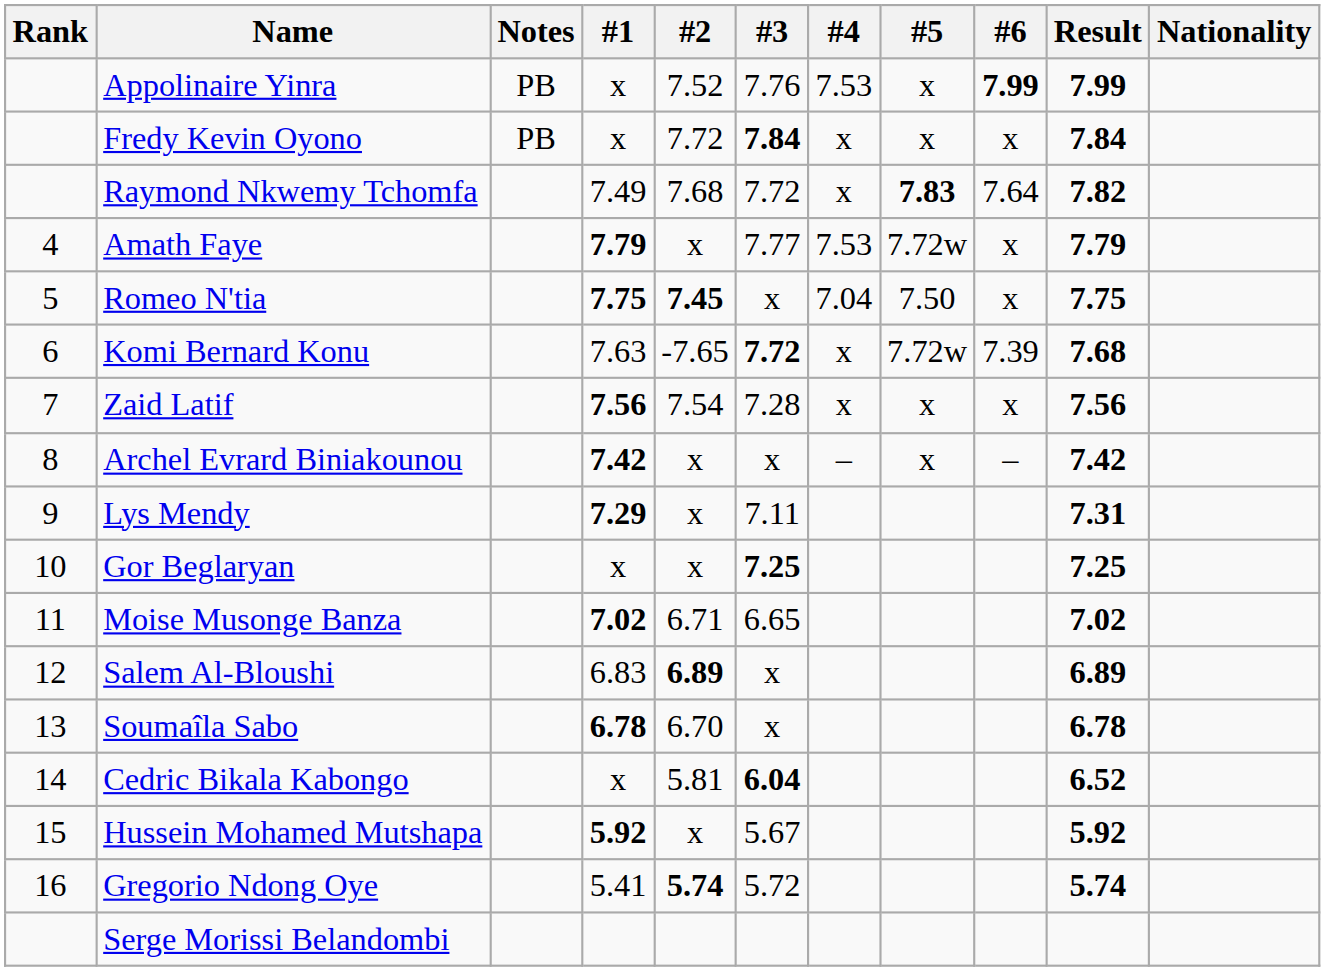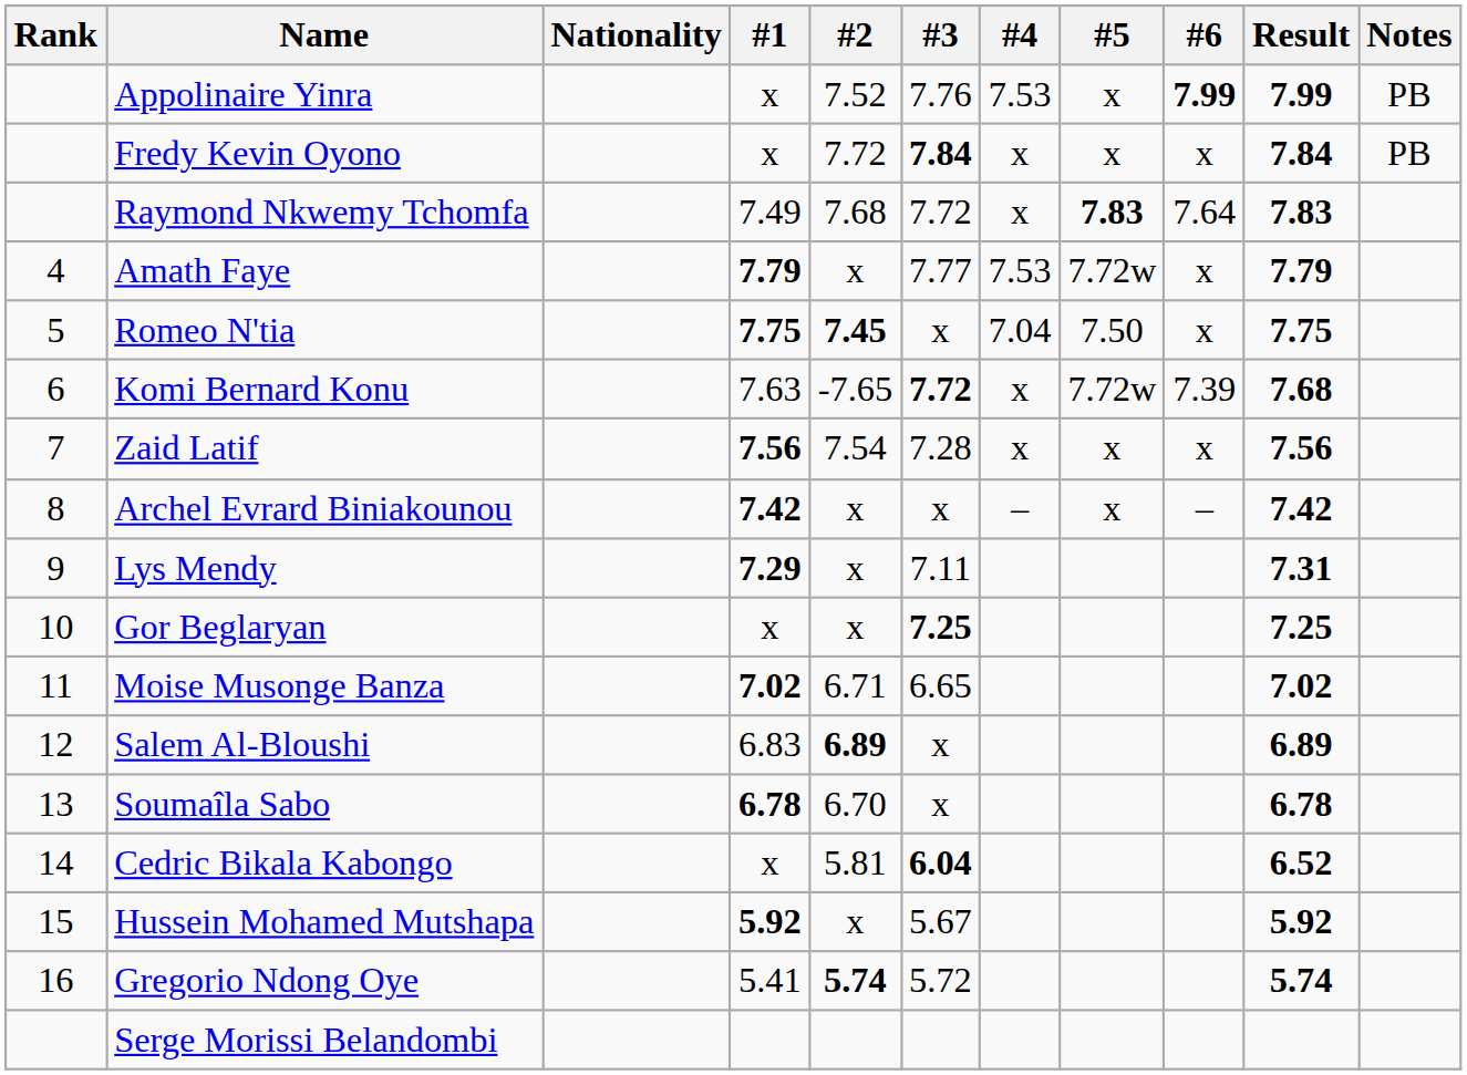columns swapped: Nationality <-> Notes
Raymond Nkwemy Tchomfa | Result: 7.82 -> 7.83
